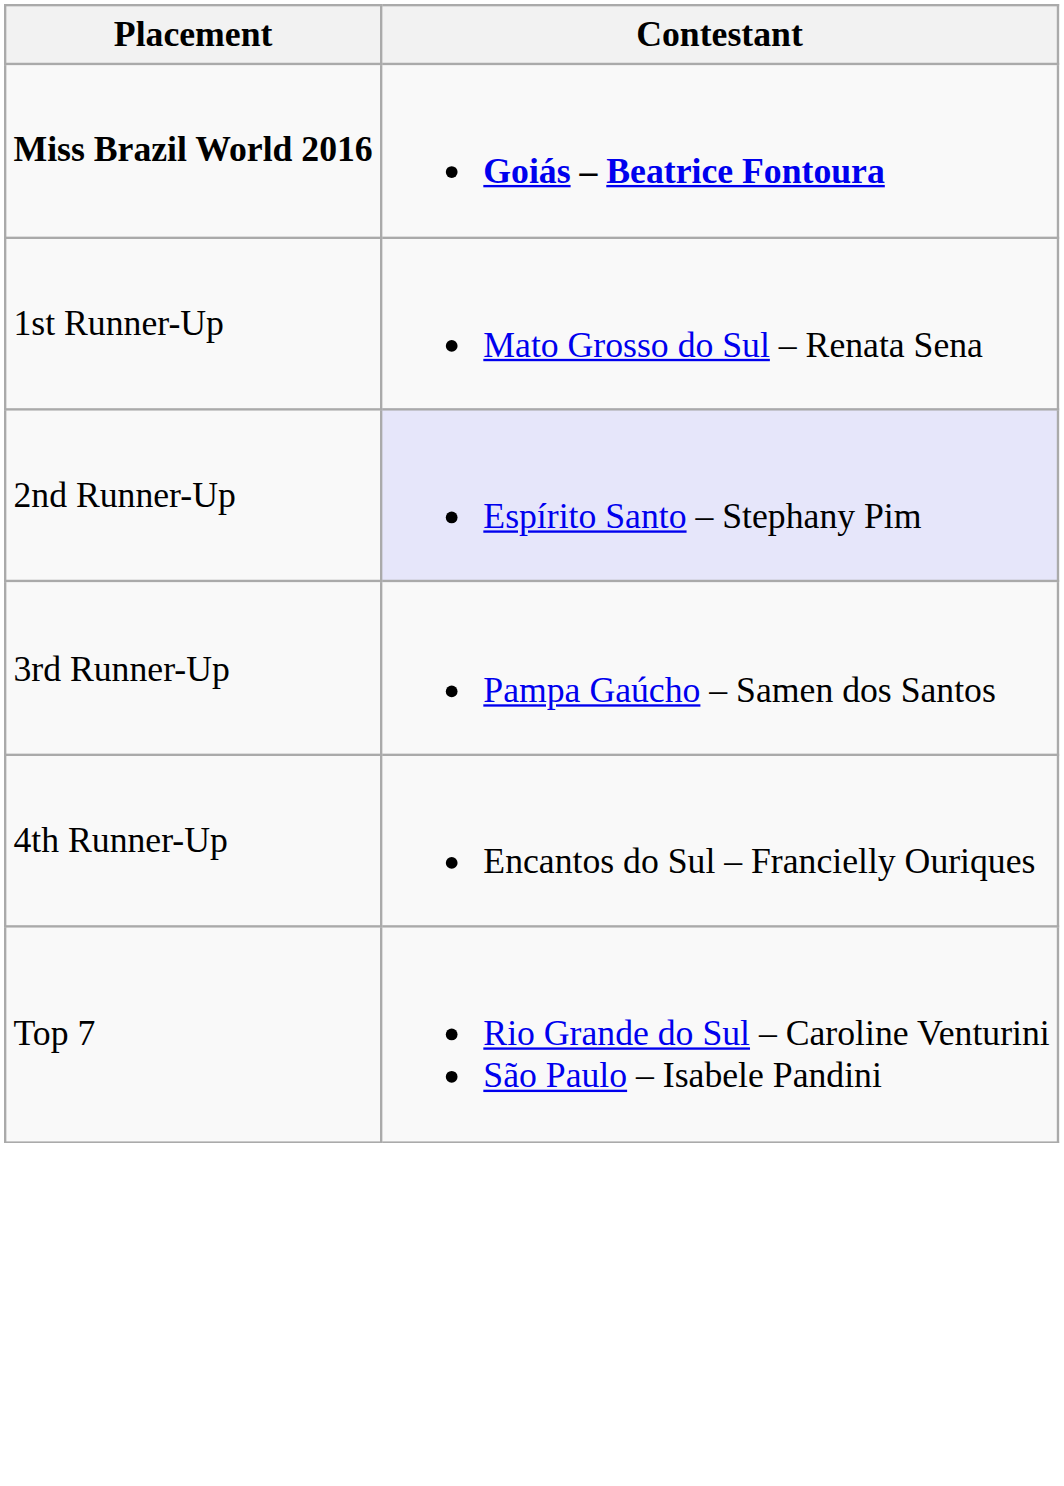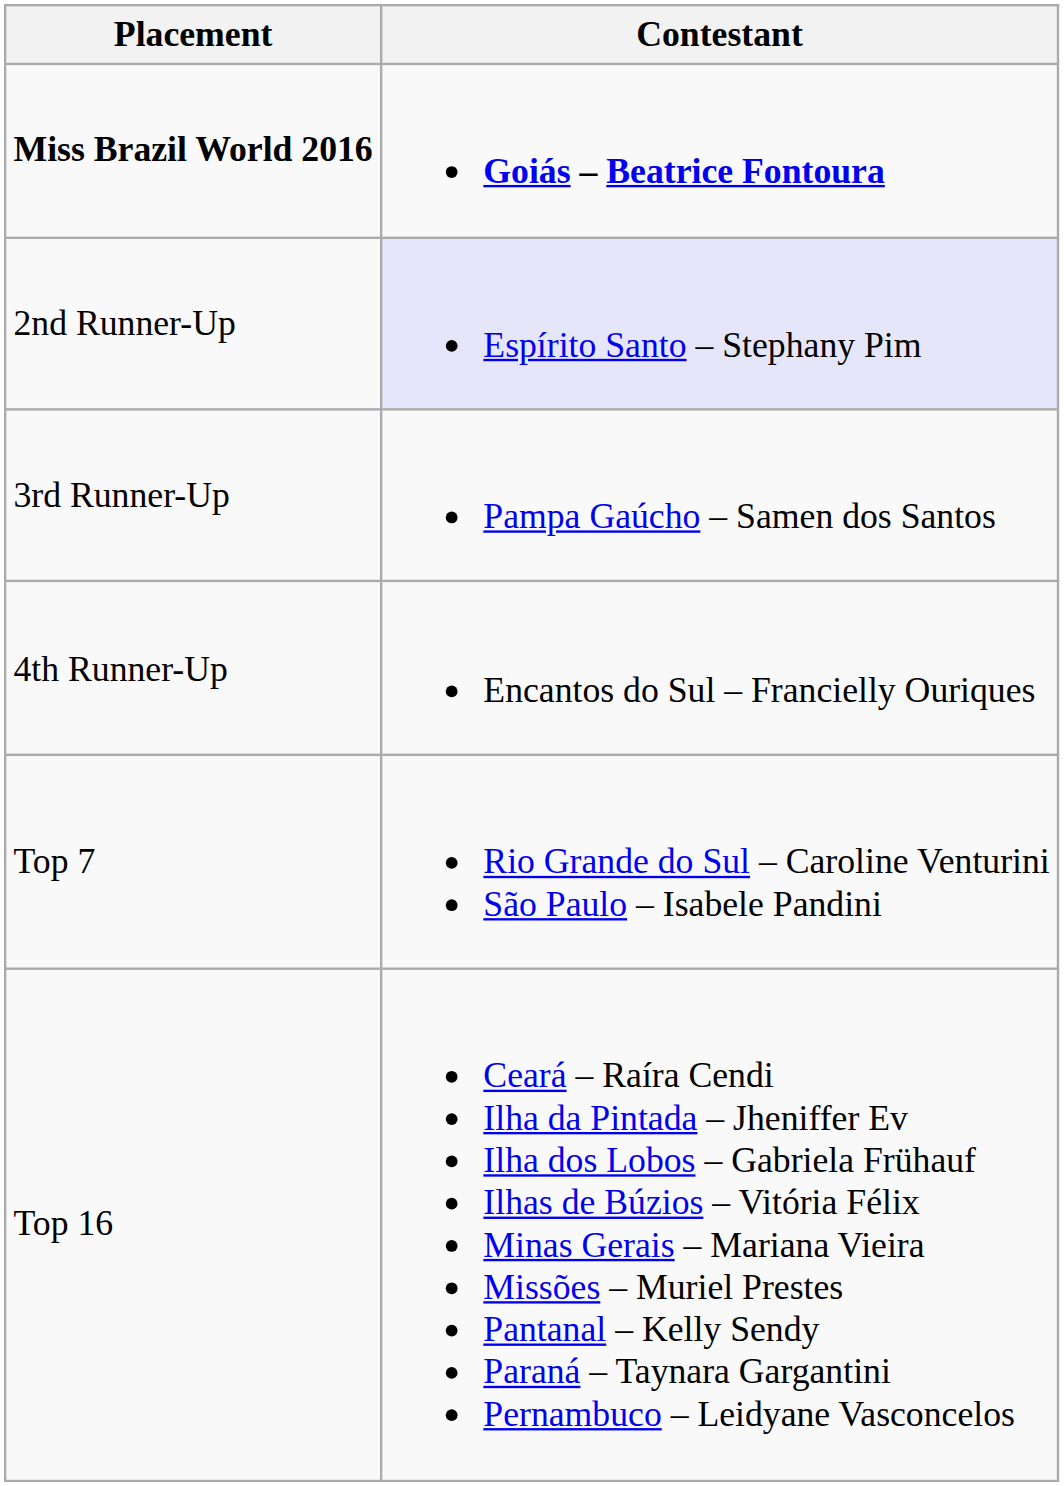- row: 1st Runner-Up | Mato Grosso do Sul – Renata Sena
+ row: Top 16 | Ceará – Raíra Cendi Ilha da Pintada – Jheniffer Ev Ilha dos Lobos – Gabriela Frühauf Ilhas de Búzios – Vitória Félix Minas Gerais – Mariana Vieira Missões – Muriel Prestes Pantanal – Kelly Sendy Paraná – Taynara Gargantini Pernambuco – Leidyane Vasconcelos
